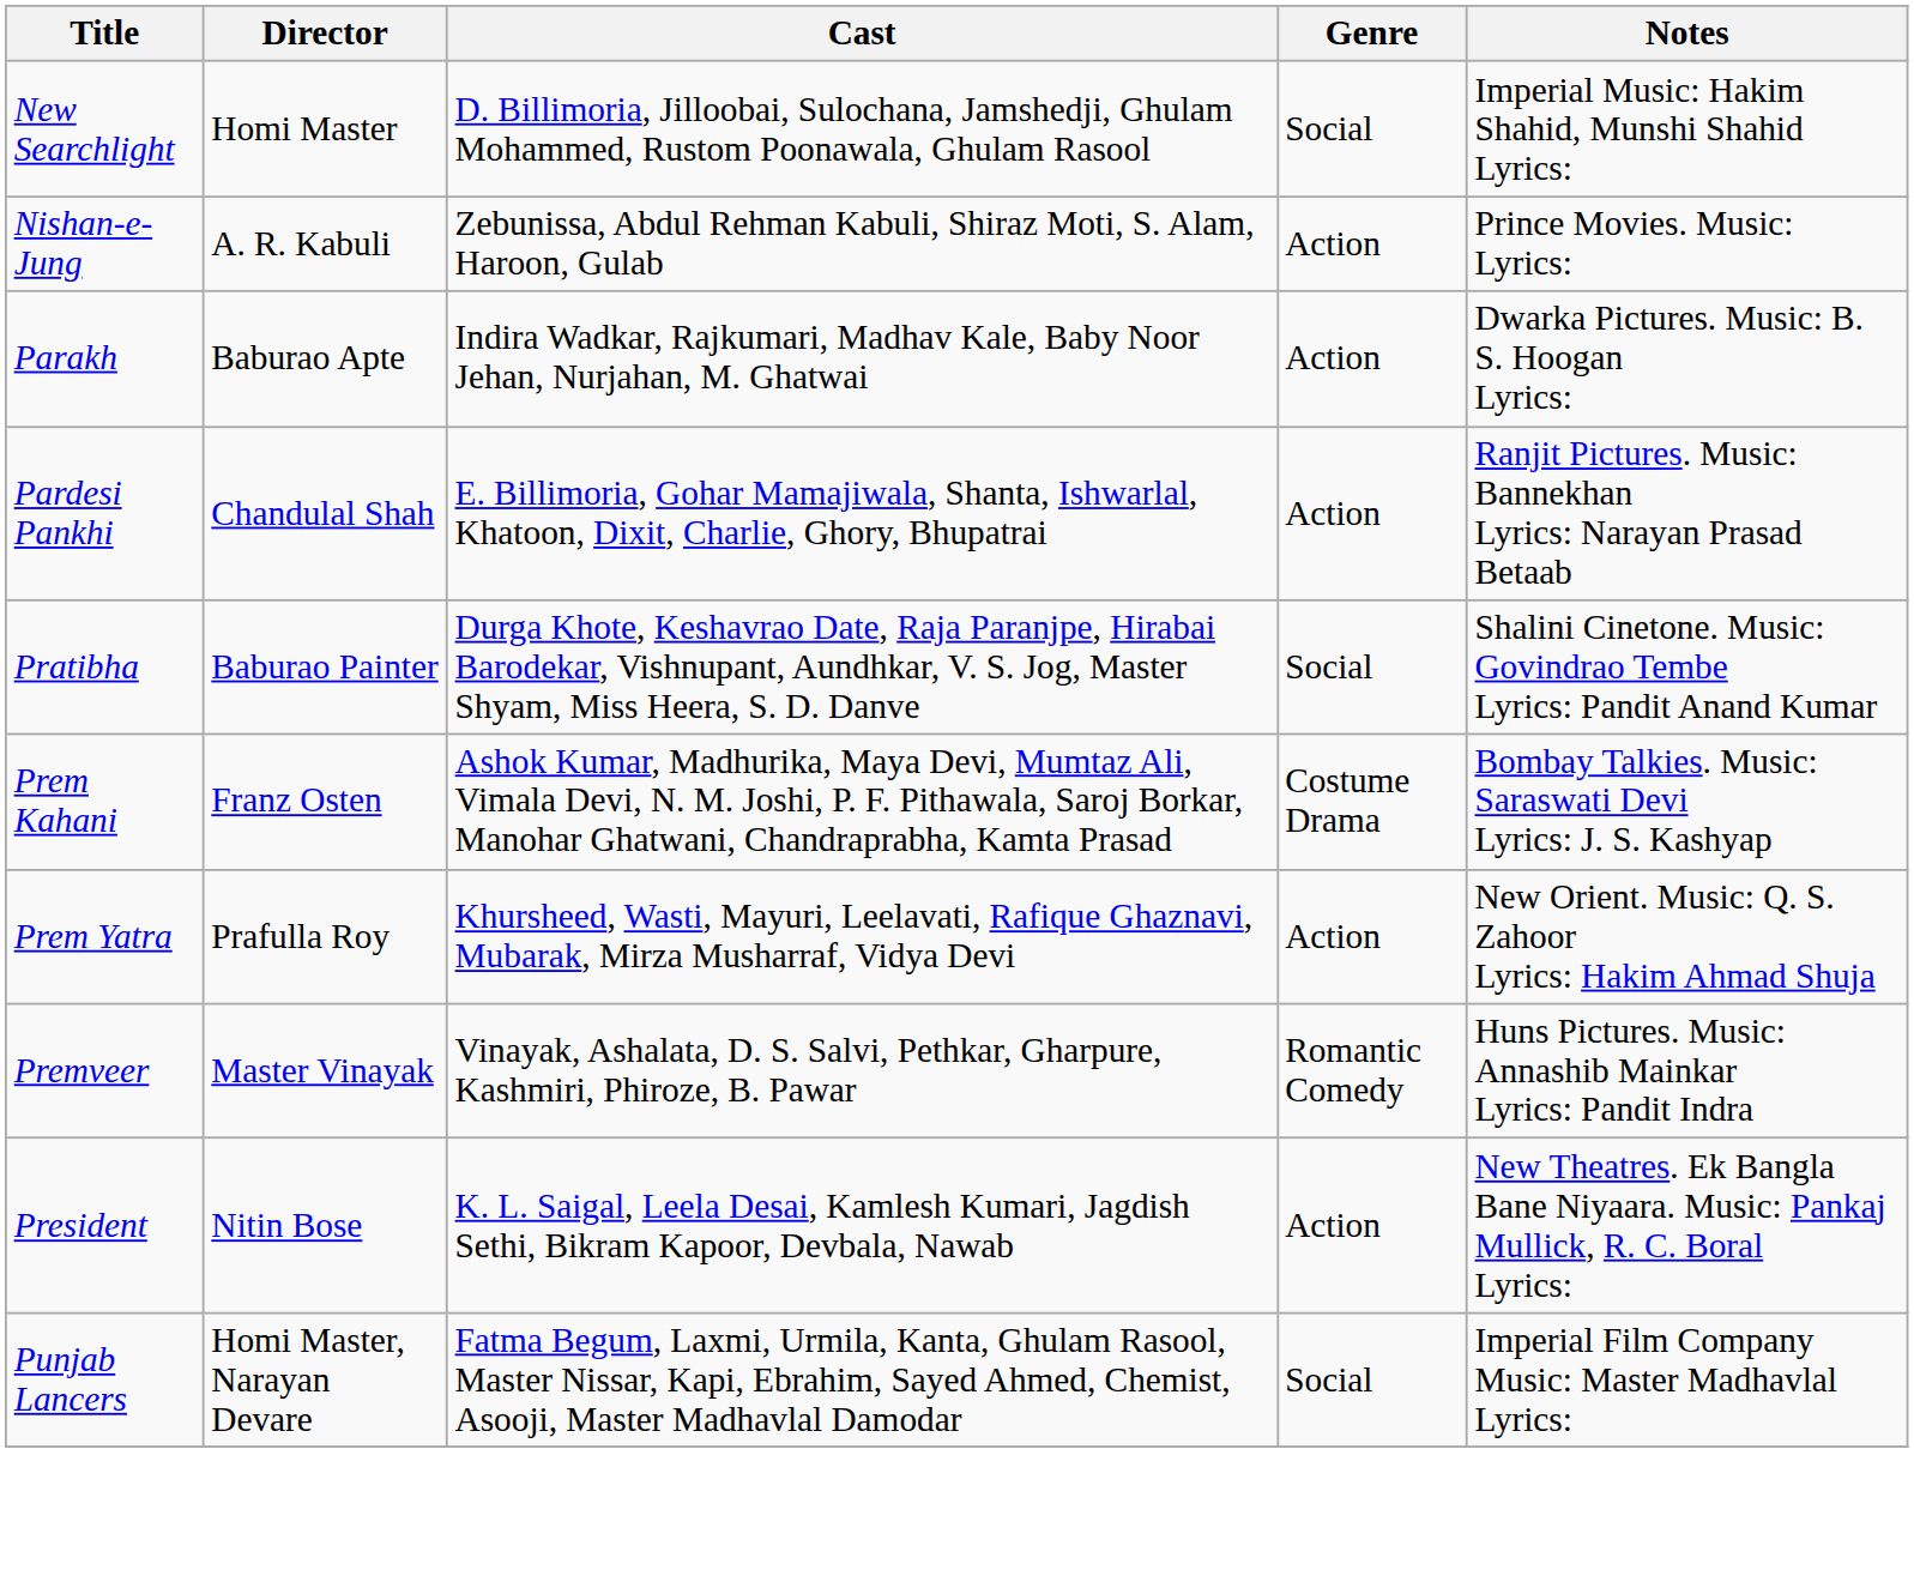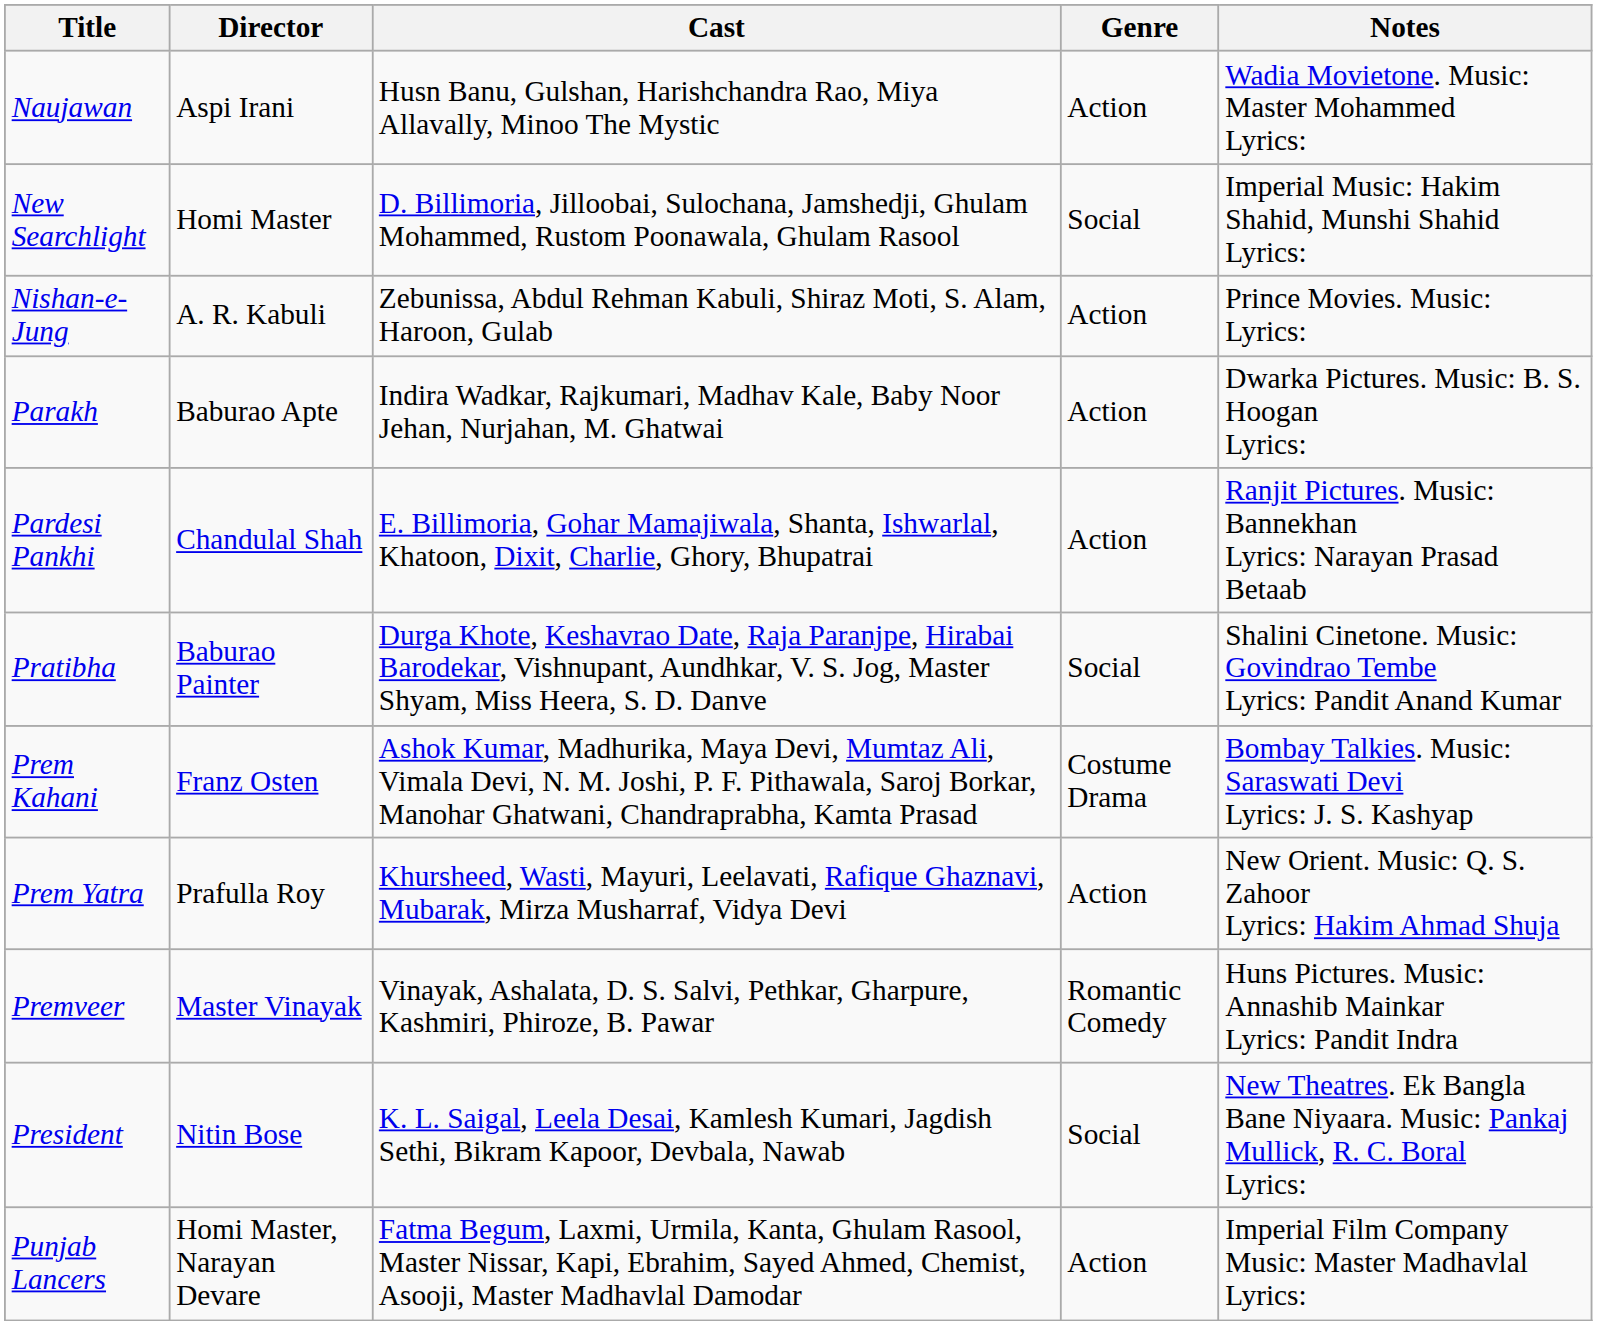+ row: Naujawan | Aspi Irani | Husn Banu, Gulshan, Harishchandra Rao, Miya Allavally, Minoo The Mystic | Action | Wadia Movietone. Music: Master Mohammed Lyrics:
President | Genre: Action -> Social
Punjab Lancers | Genre: Social -> Action
